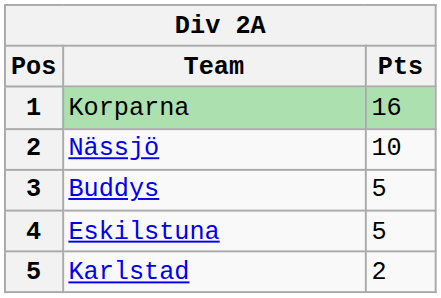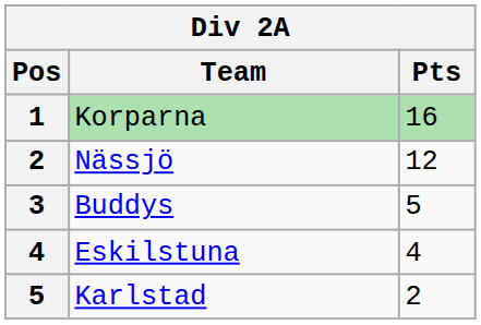Nässjö | Pts: 10 -> 12
Eskilstuna | Pts: 5 -> 4
